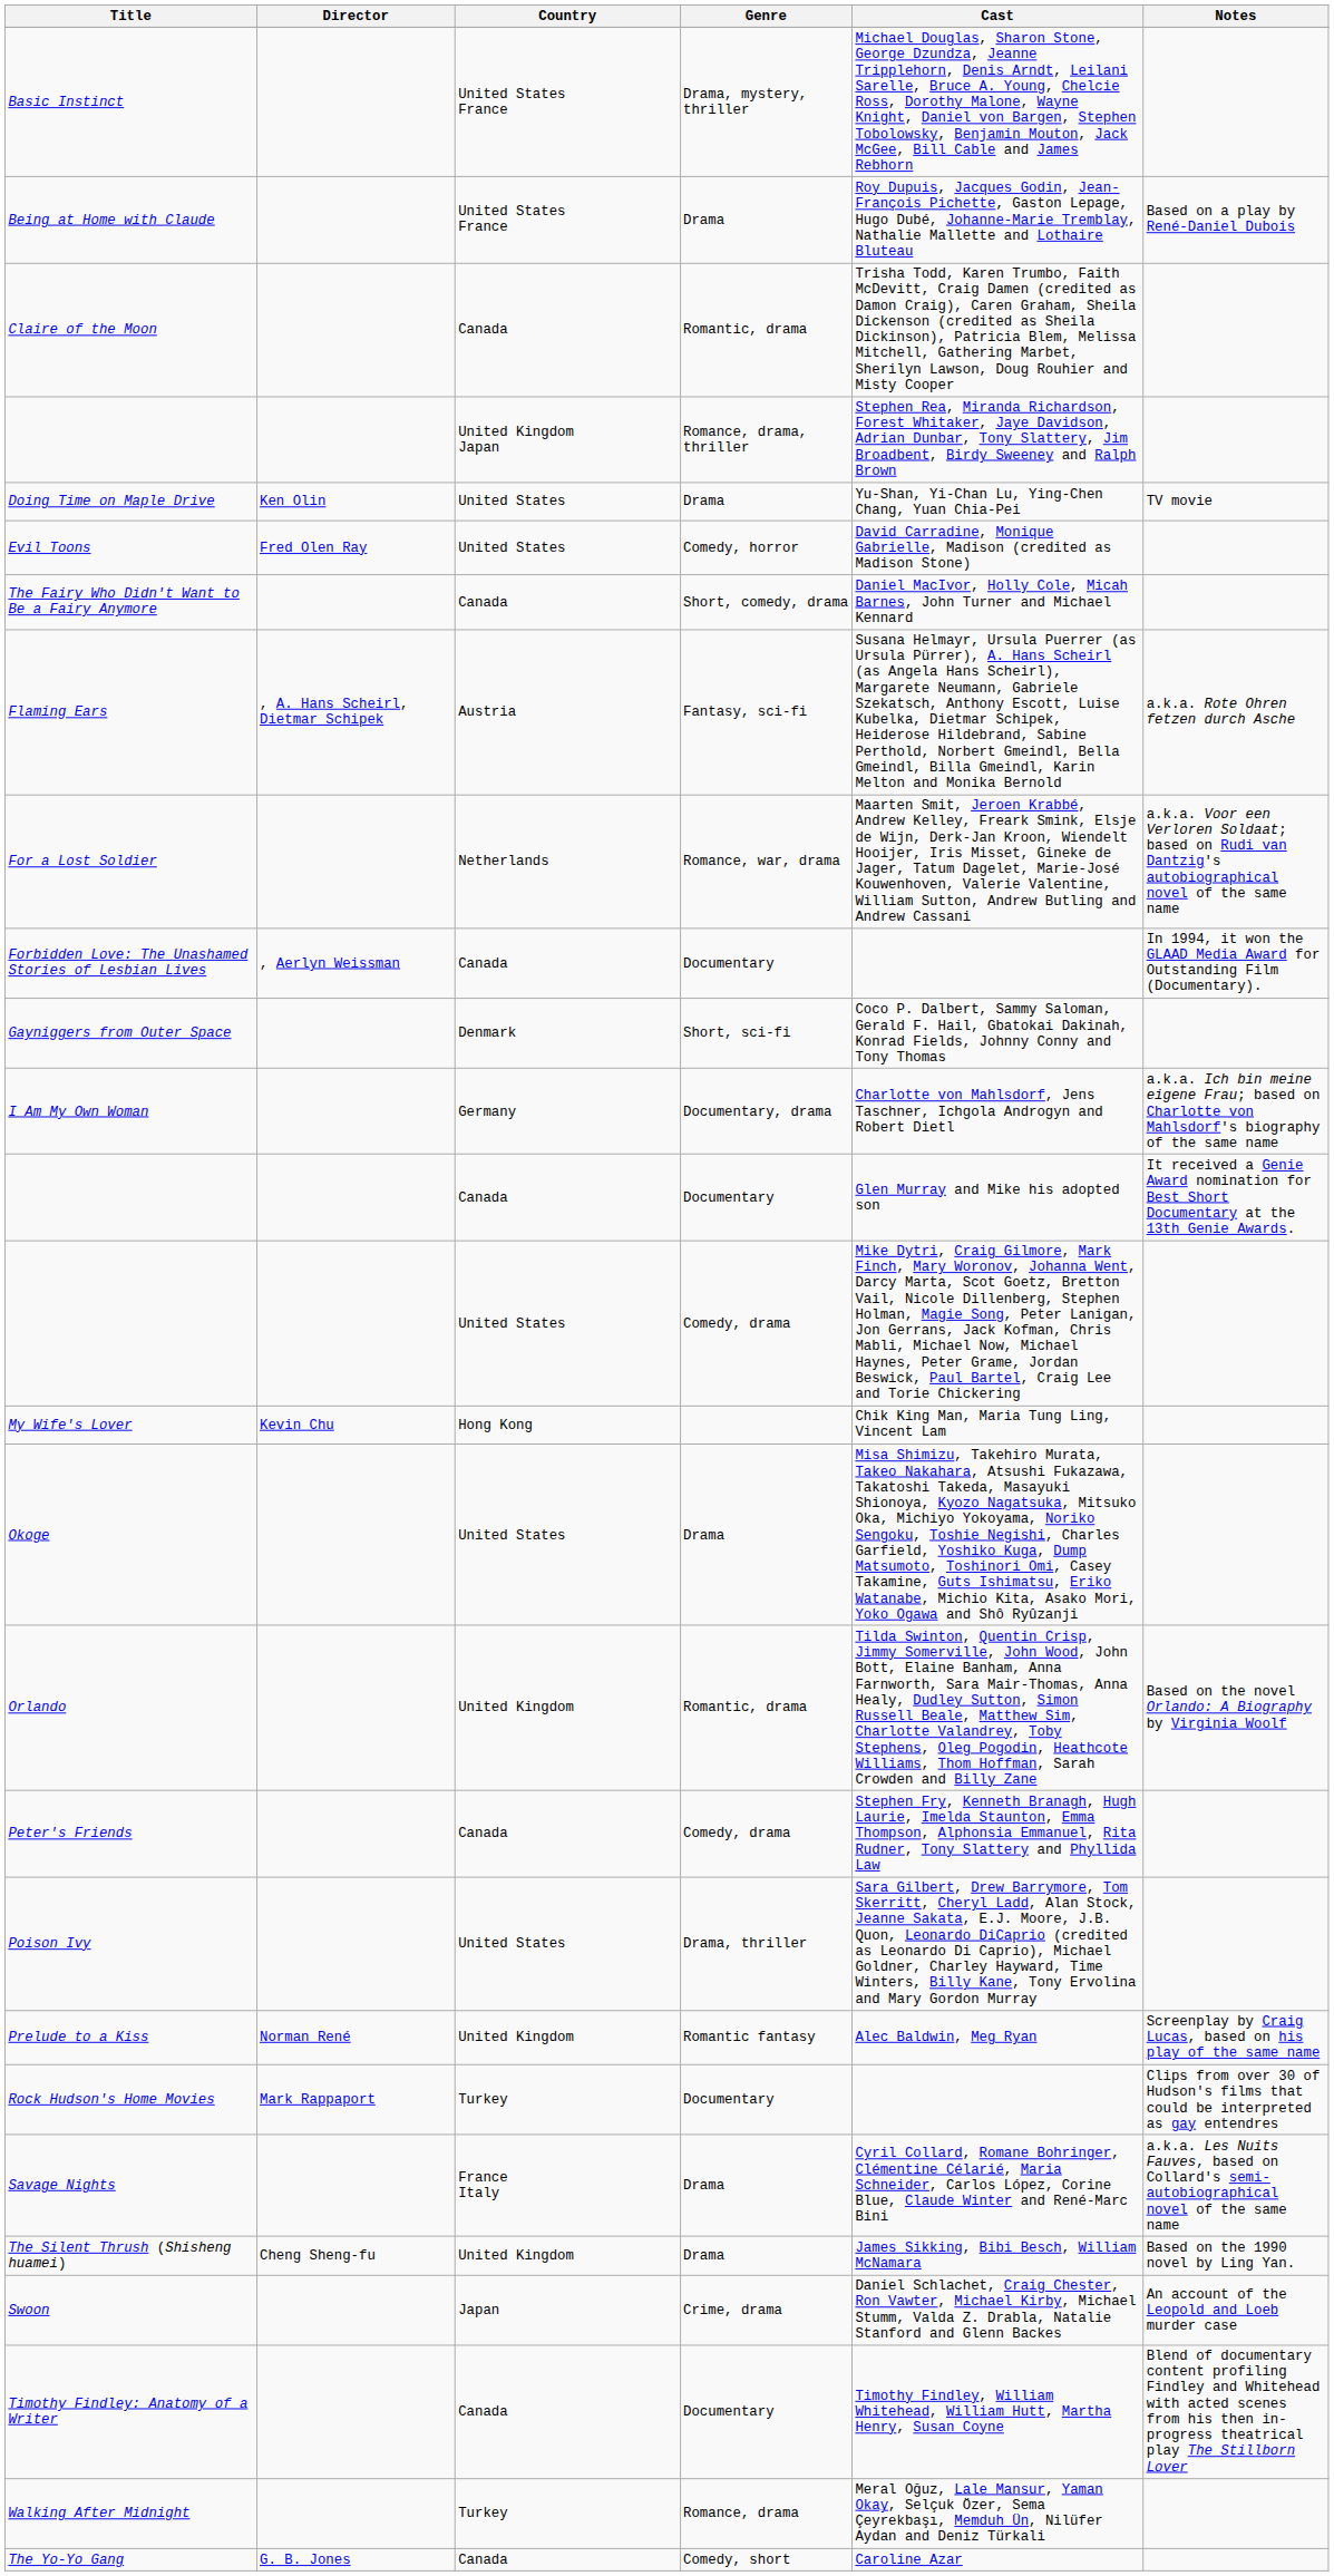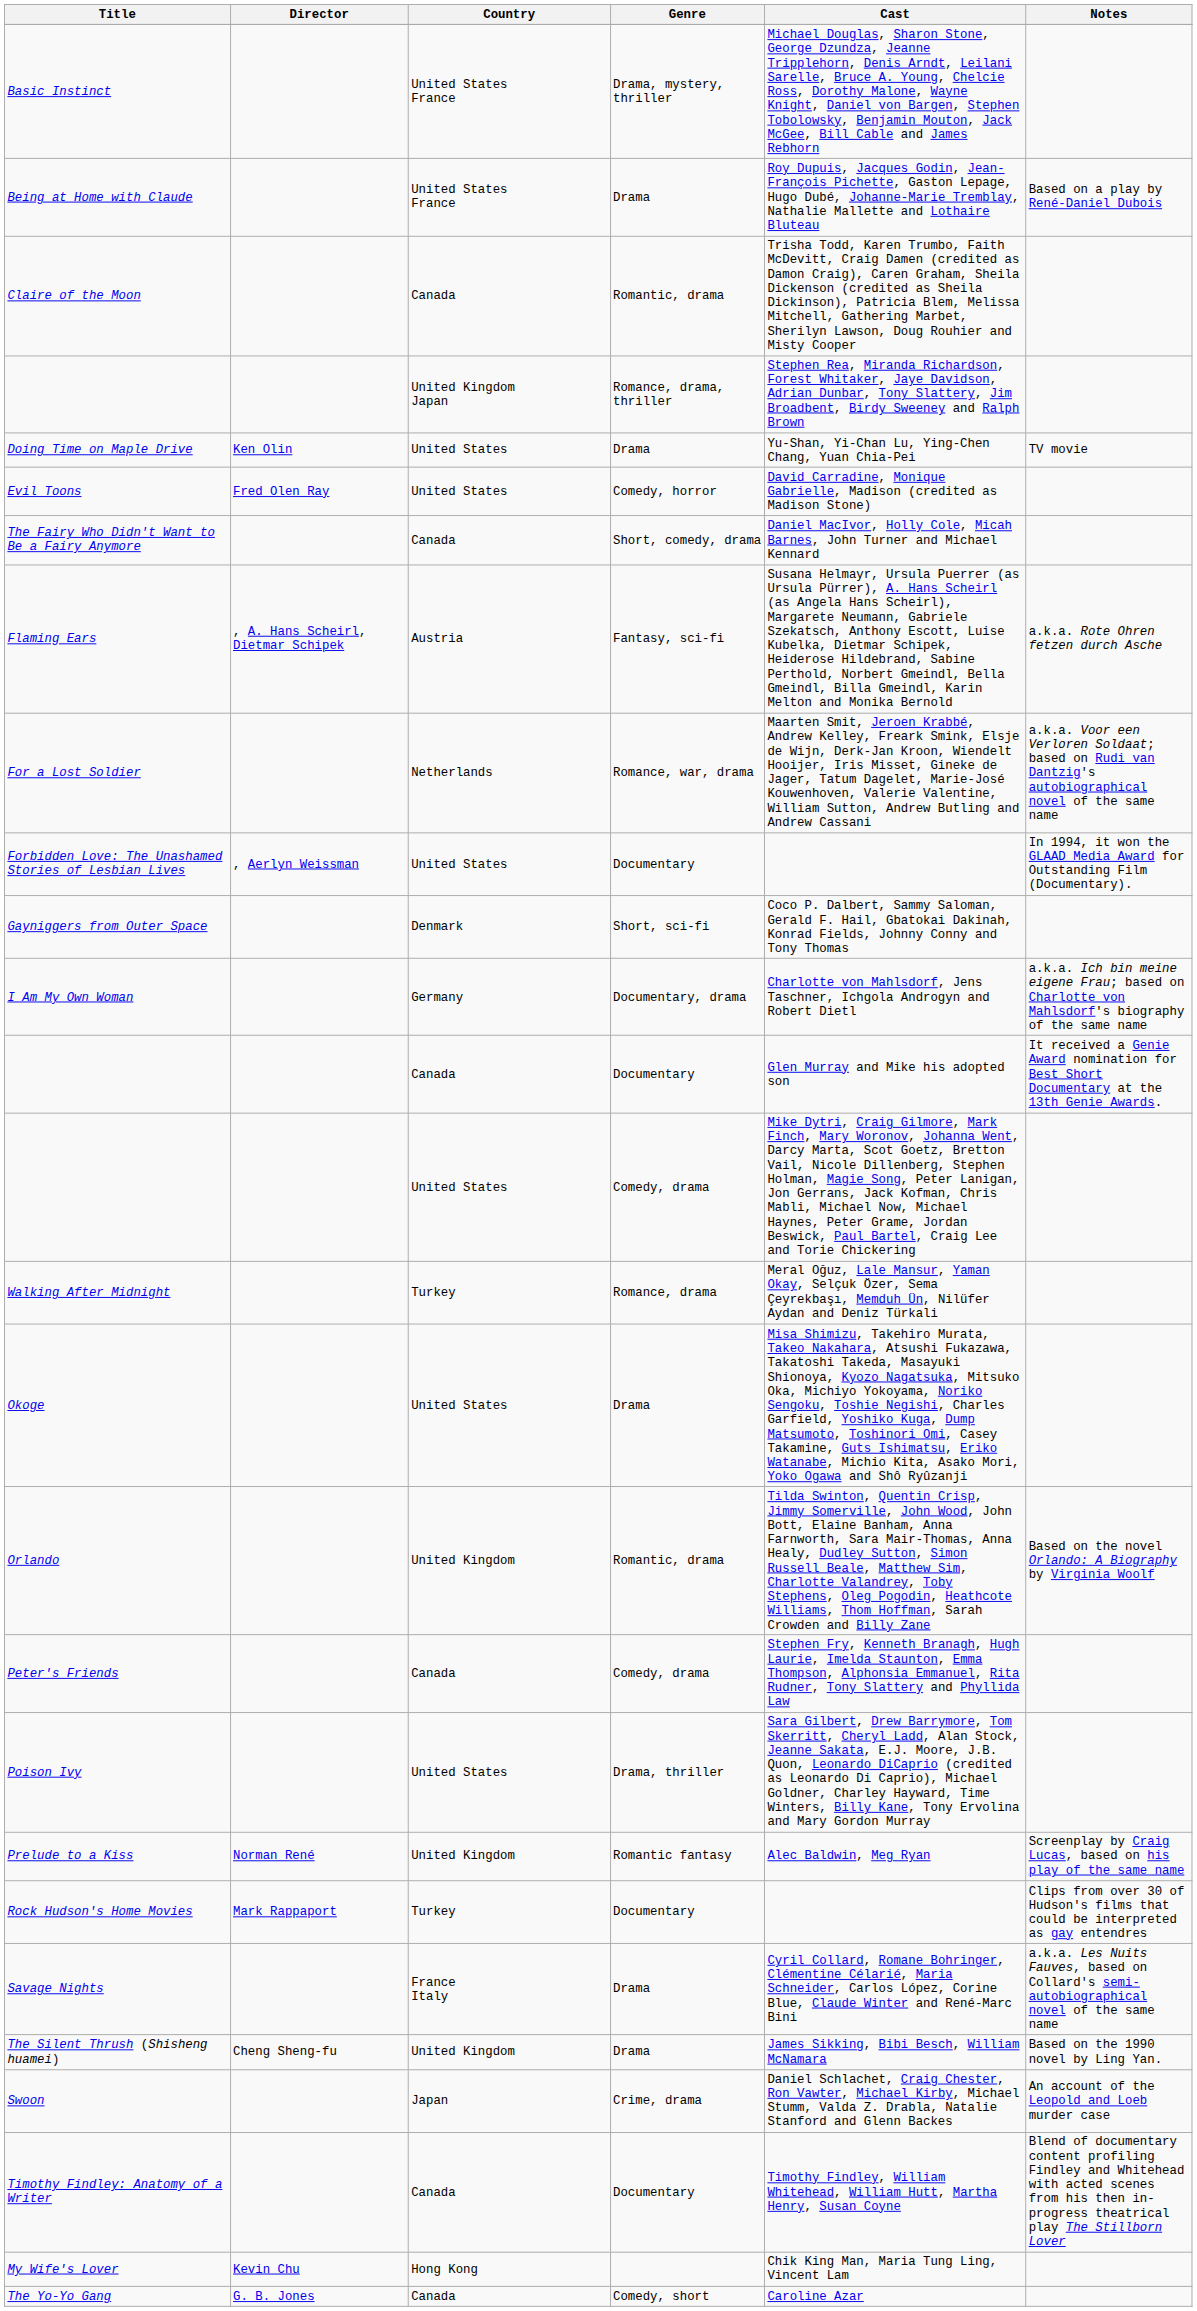Forbidden Love: The Unashamed Stories of Lesbian Lives | Country: Canada -> United States
rows swapped: My Wife's Lover <-> Walking After Midnight
